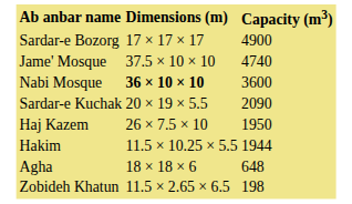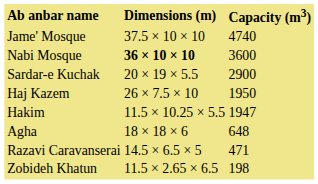- row: Sardar-e Bozorg | 17 × 17 × 17 | 4900
Sardar-e Kuchak | Capacity (m3): 2090 -> 2900
Hakim | Capacity (m3): 1944 -> 1947
+ row: Razavi Caravanserai | 14.5 × 6.5 × 5 | 471
